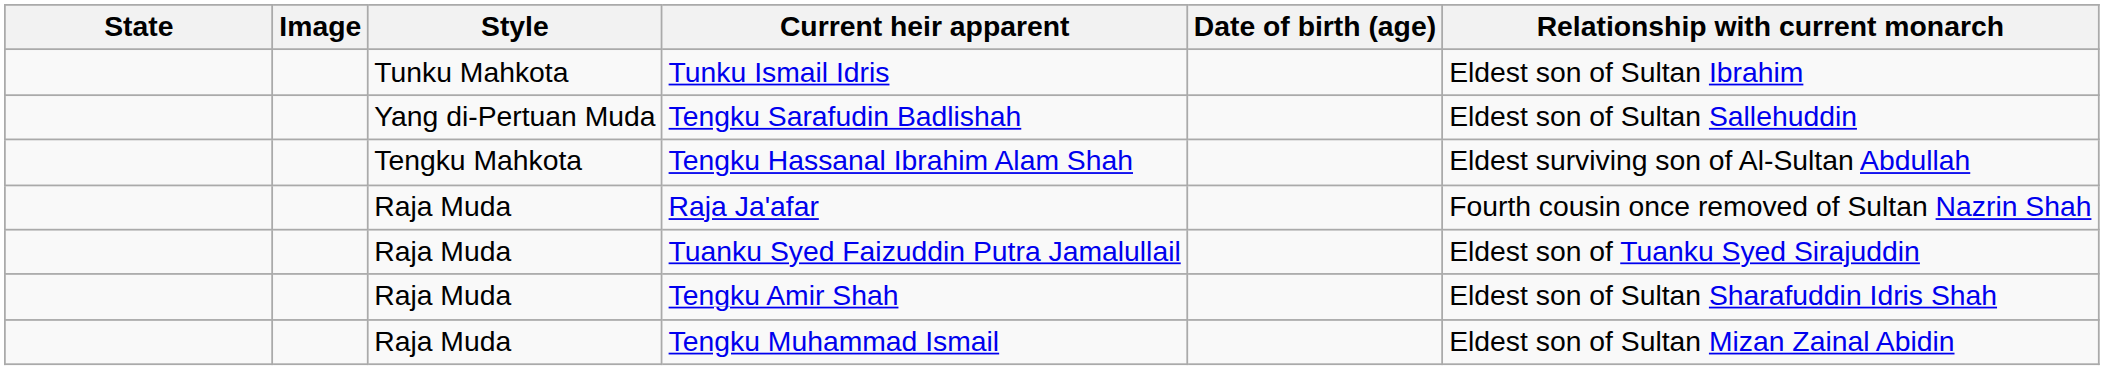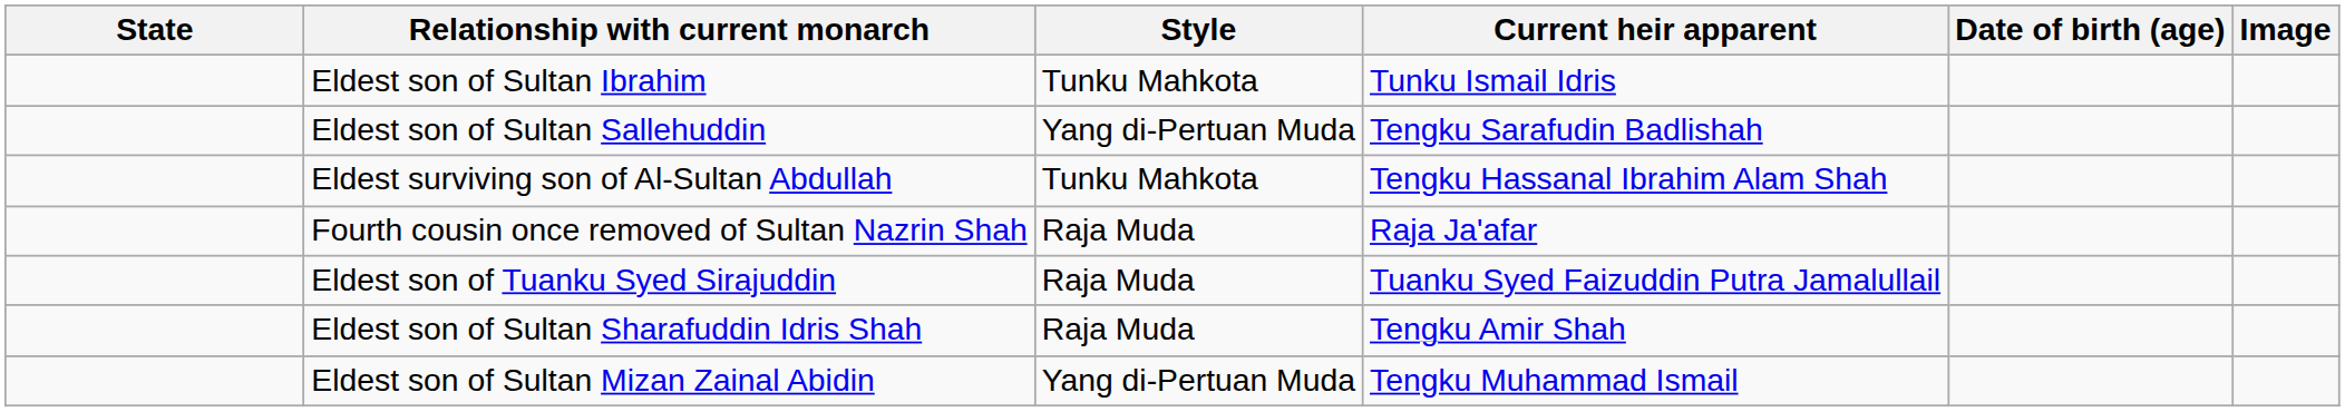columns swapped: Image <-> Relationship with current monarch
Tengku Hassanal Ibrahim Alam Shah | Style: Tengku Mahkota -> Tunku Mahkota
Tengku Muhammad Ismail | Style: Raja Muda -> Yang di-Pertuan Muda
